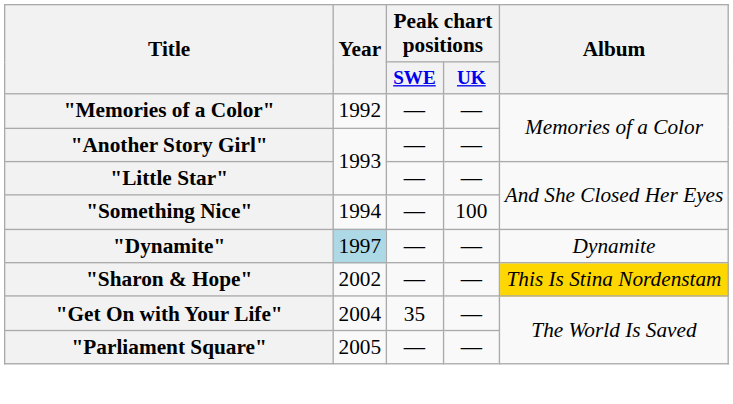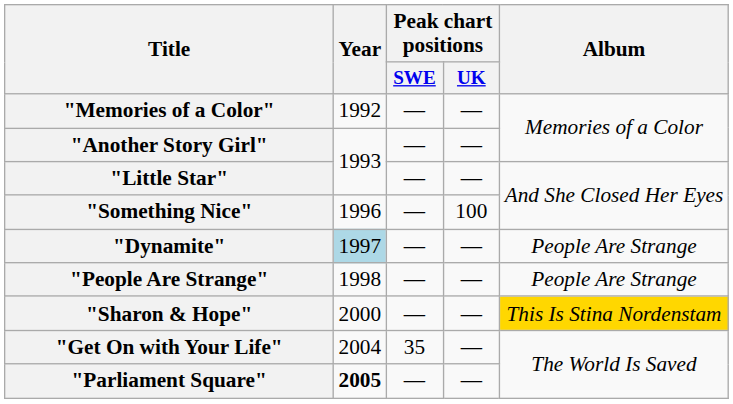"Something Nice" | Year: 1994 -> 1996
"Dynamite" | Album: Dynamite -> People Are Strange
+ row: "People Are Strange" | 1998 | — | — | People Are Strange
"Sharon & Hope" | Year: 2002 -> 2000
"Parliament Square" | Year: normal -> bold
